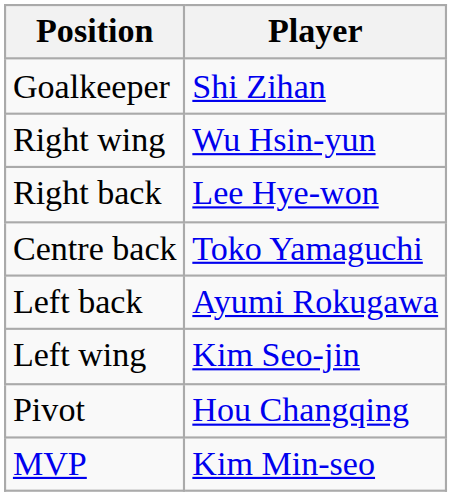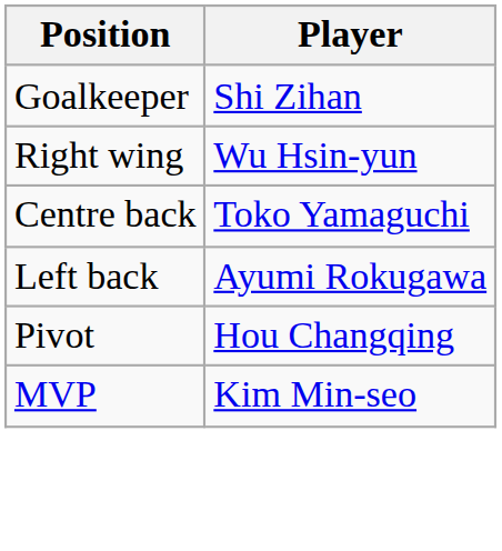- row: Right back | Lee Hye-won
- row: Left wing | Kim Seo-jin
